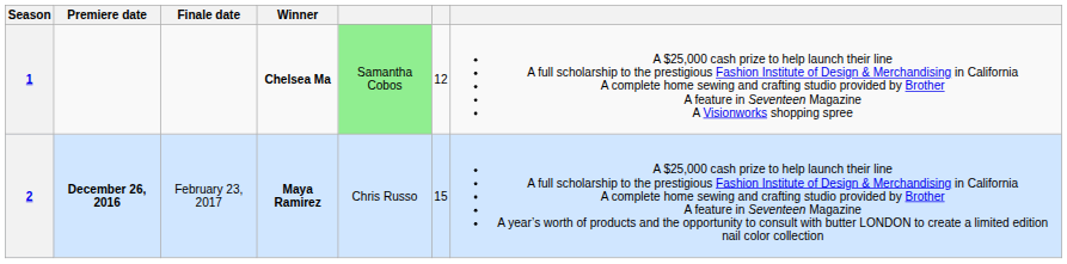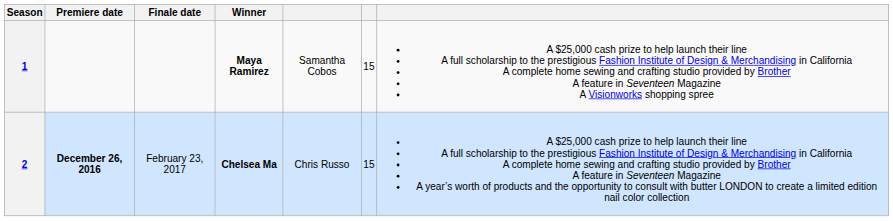1 | Winner: Chelsea Ma -> Maya Ramirez
1 | column 5: lightgreen background -> no background
1 | column 6: 12 -> 15
2 | Winner: Maya Ramirez -> Chelsea Ma
